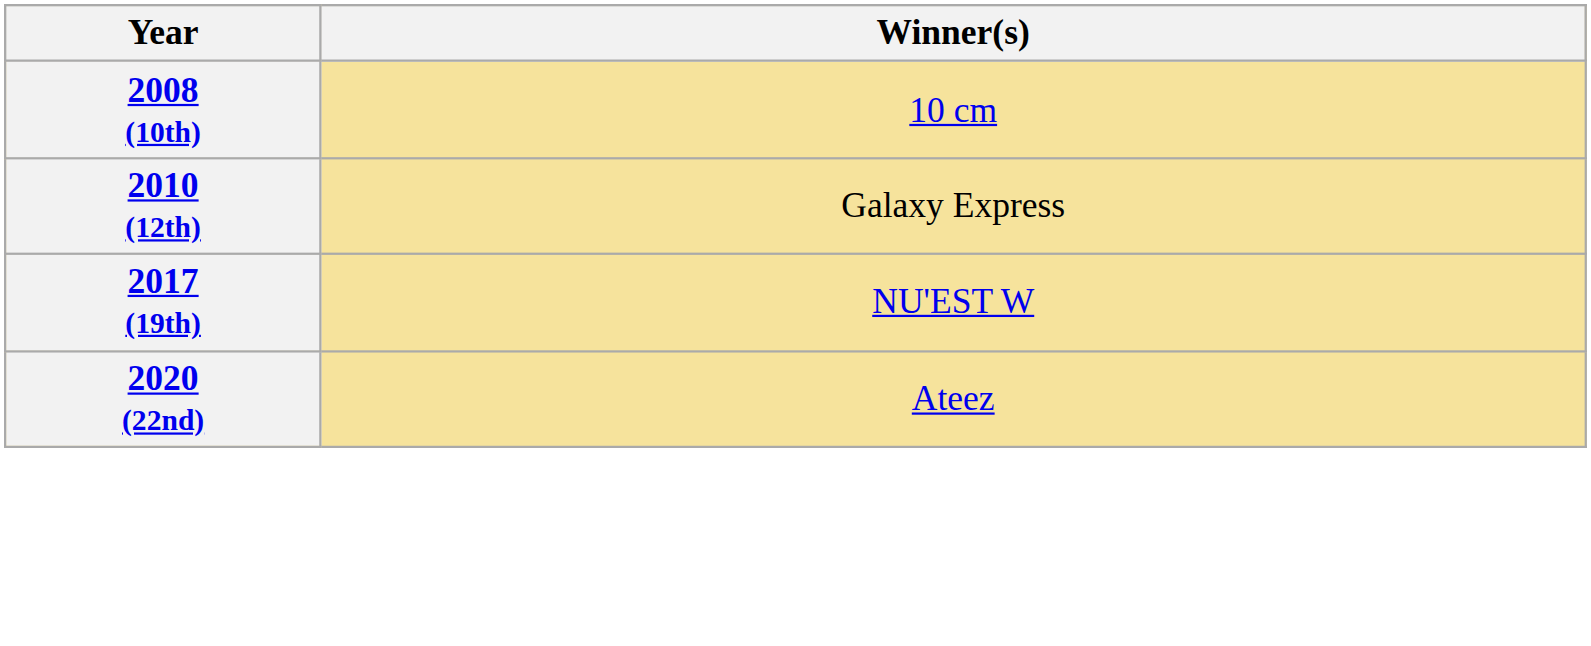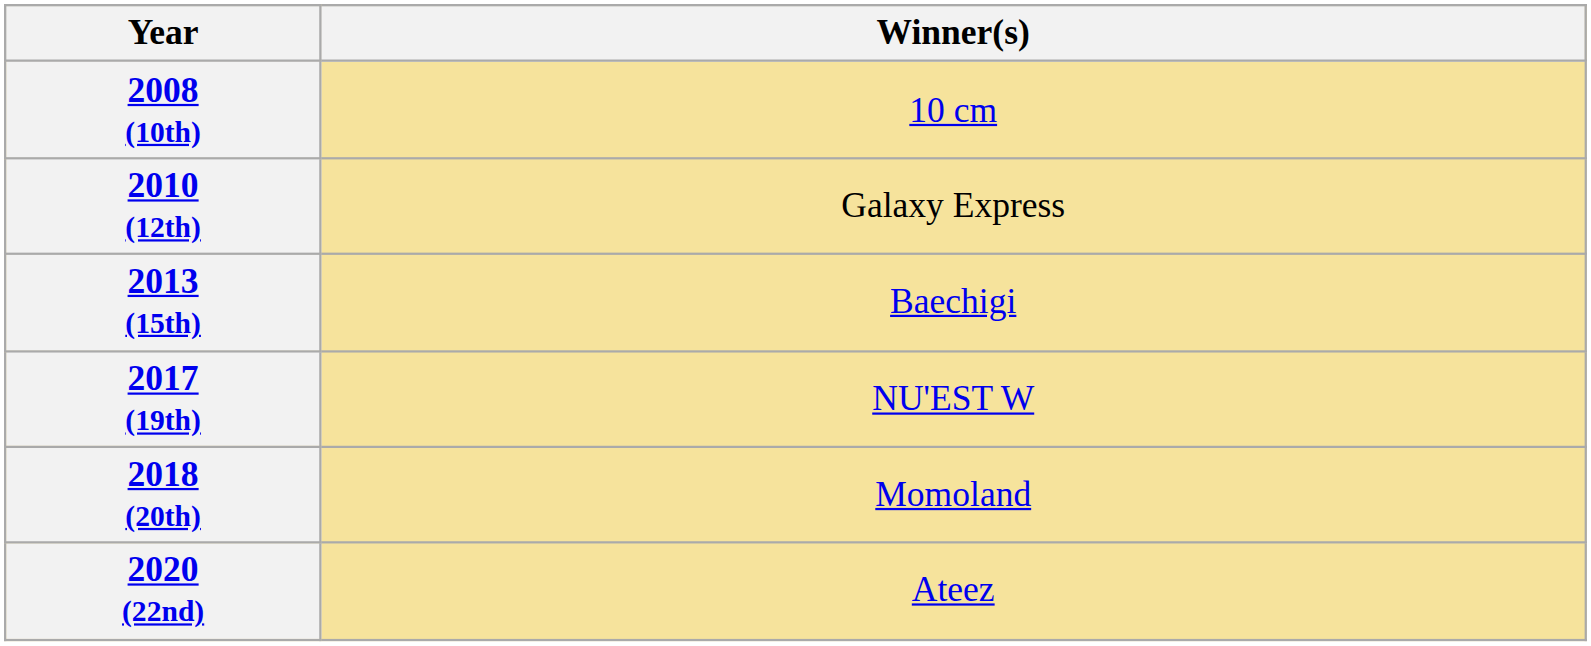+ row: 2013 (15th) | Baechigi
+ row: 2018 (20th) | Momoland
